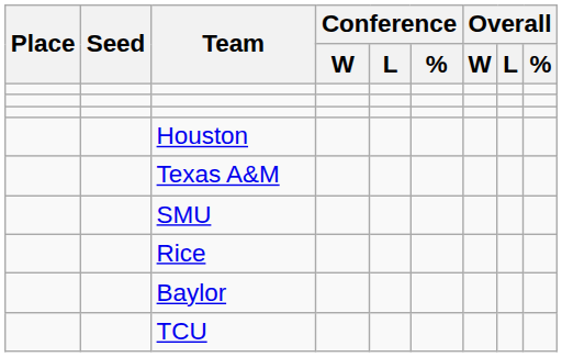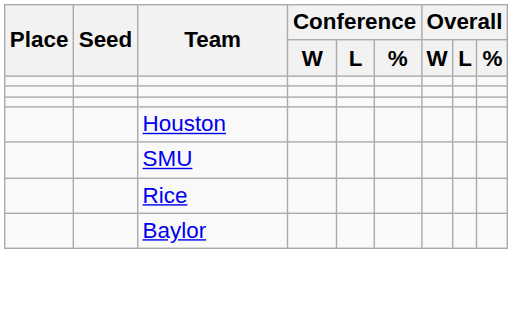- row: Texas A&M
- row: TCU
